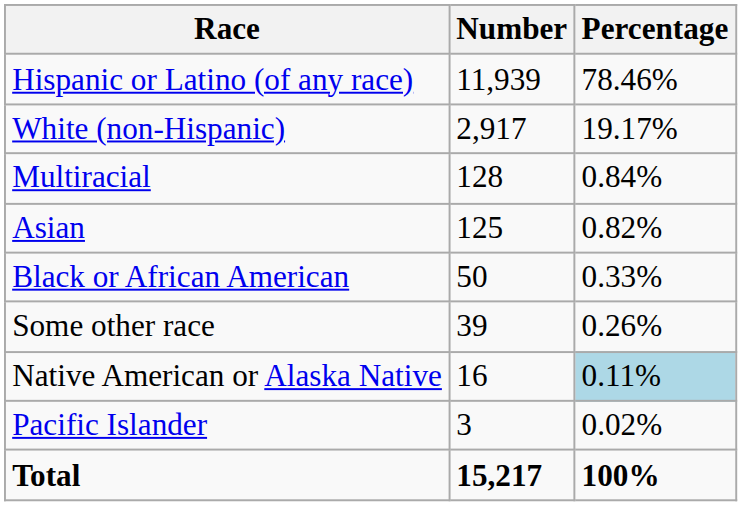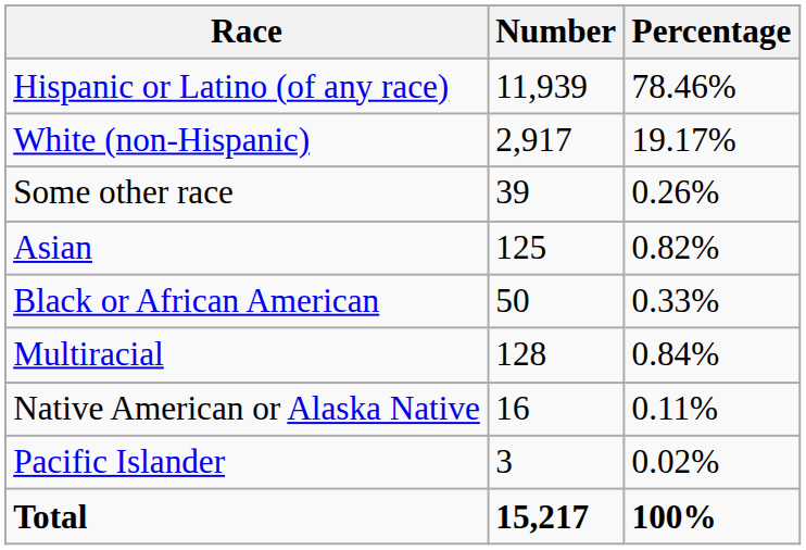rows swapped: Multiracial <-> Some other race
Native American or Alaska Native | Percentage: lightblue background -> no background
